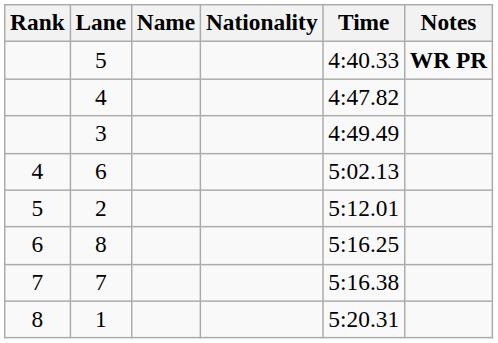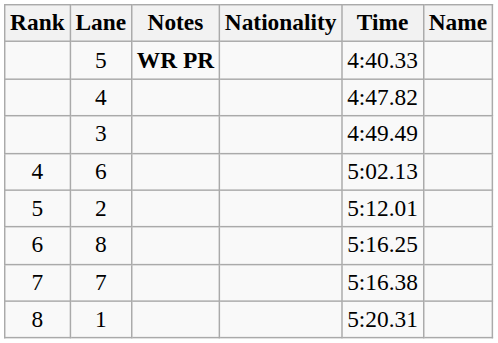columns swapped: Name <-> Notes
